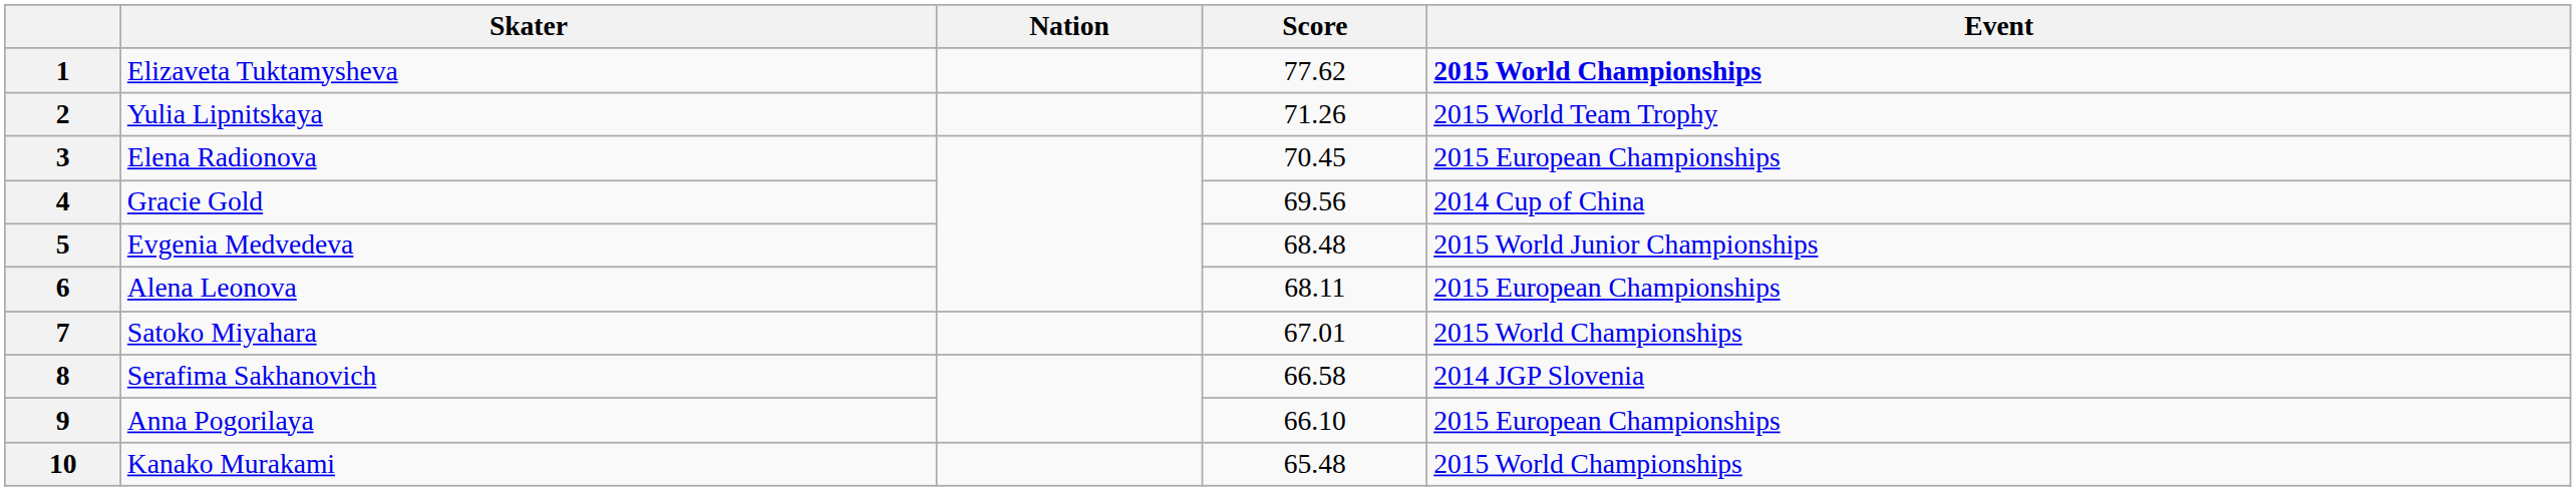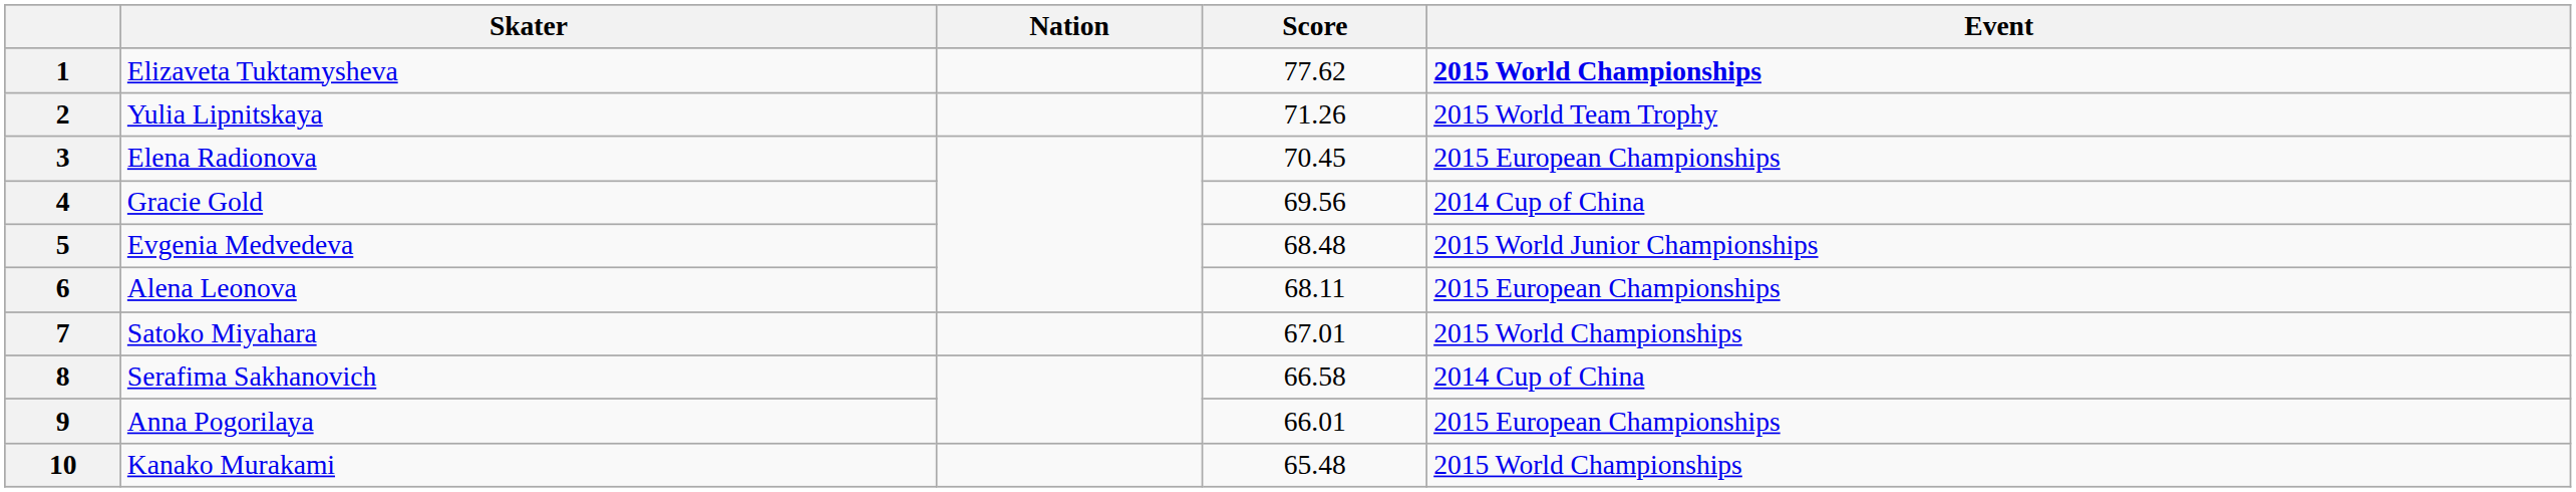8 | Event: 2014 JGP Slovenia -> 2014 Cup of China
9 | Score: 66.10 -> 66.01
